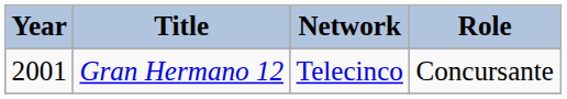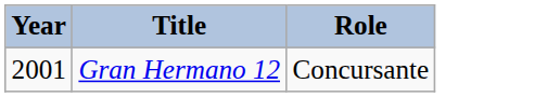- column: Network | Telecinco
